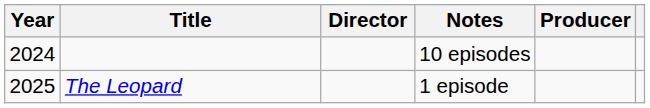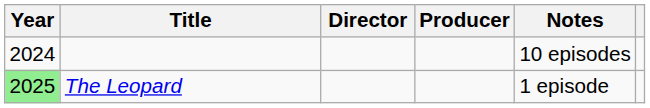columns swapped: Producer <-> Notes
The Leopard | Year: no background -> lightgreen background
